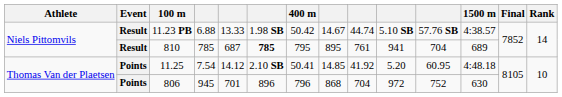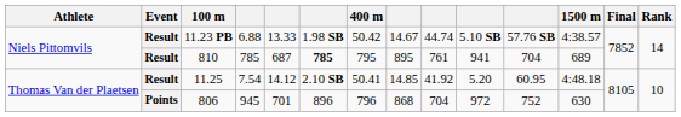11.25 | Event: Points -> Result
